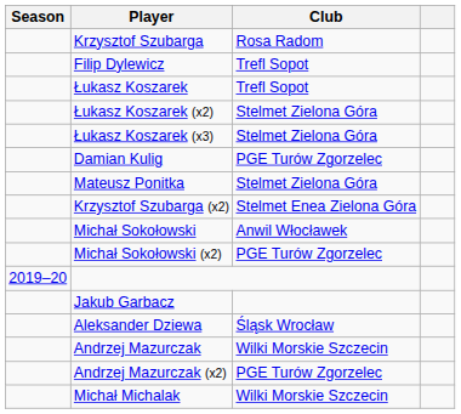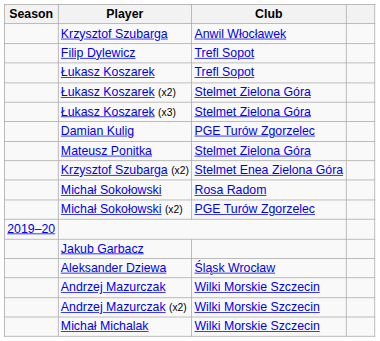Krzysztof Szubarga | Club: Rosa Radom -> Anwil Włocławek
Michał Sokołowski | Club: Anwil Włocławek -> Rosa Radom
Andrzej Mazurczak (x2) | Club: PGE Turów Zgorzelec -> Wilki Morskie Szczecin
